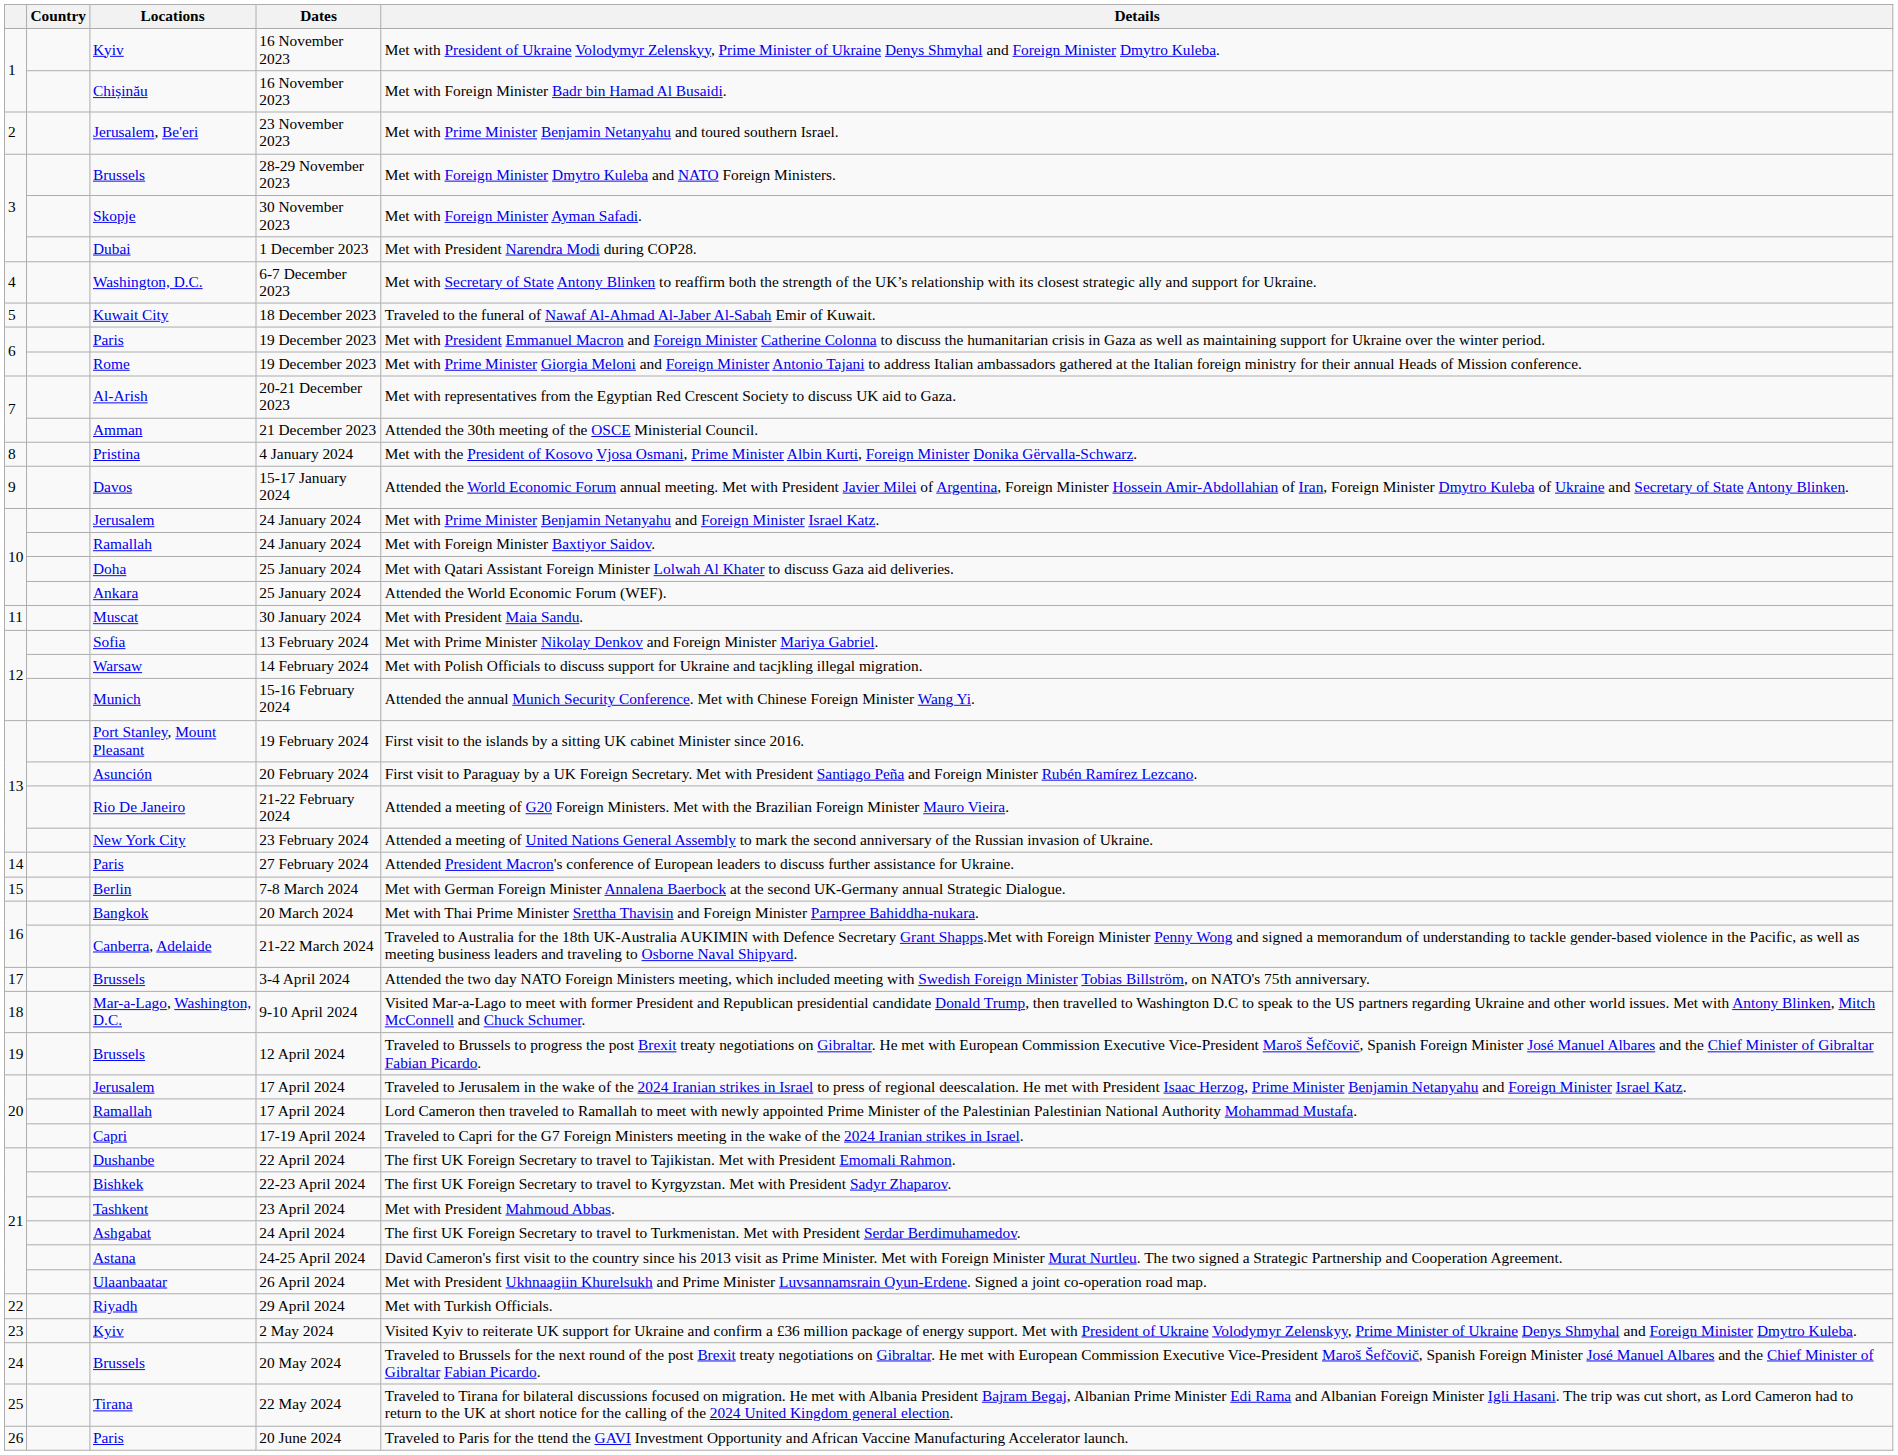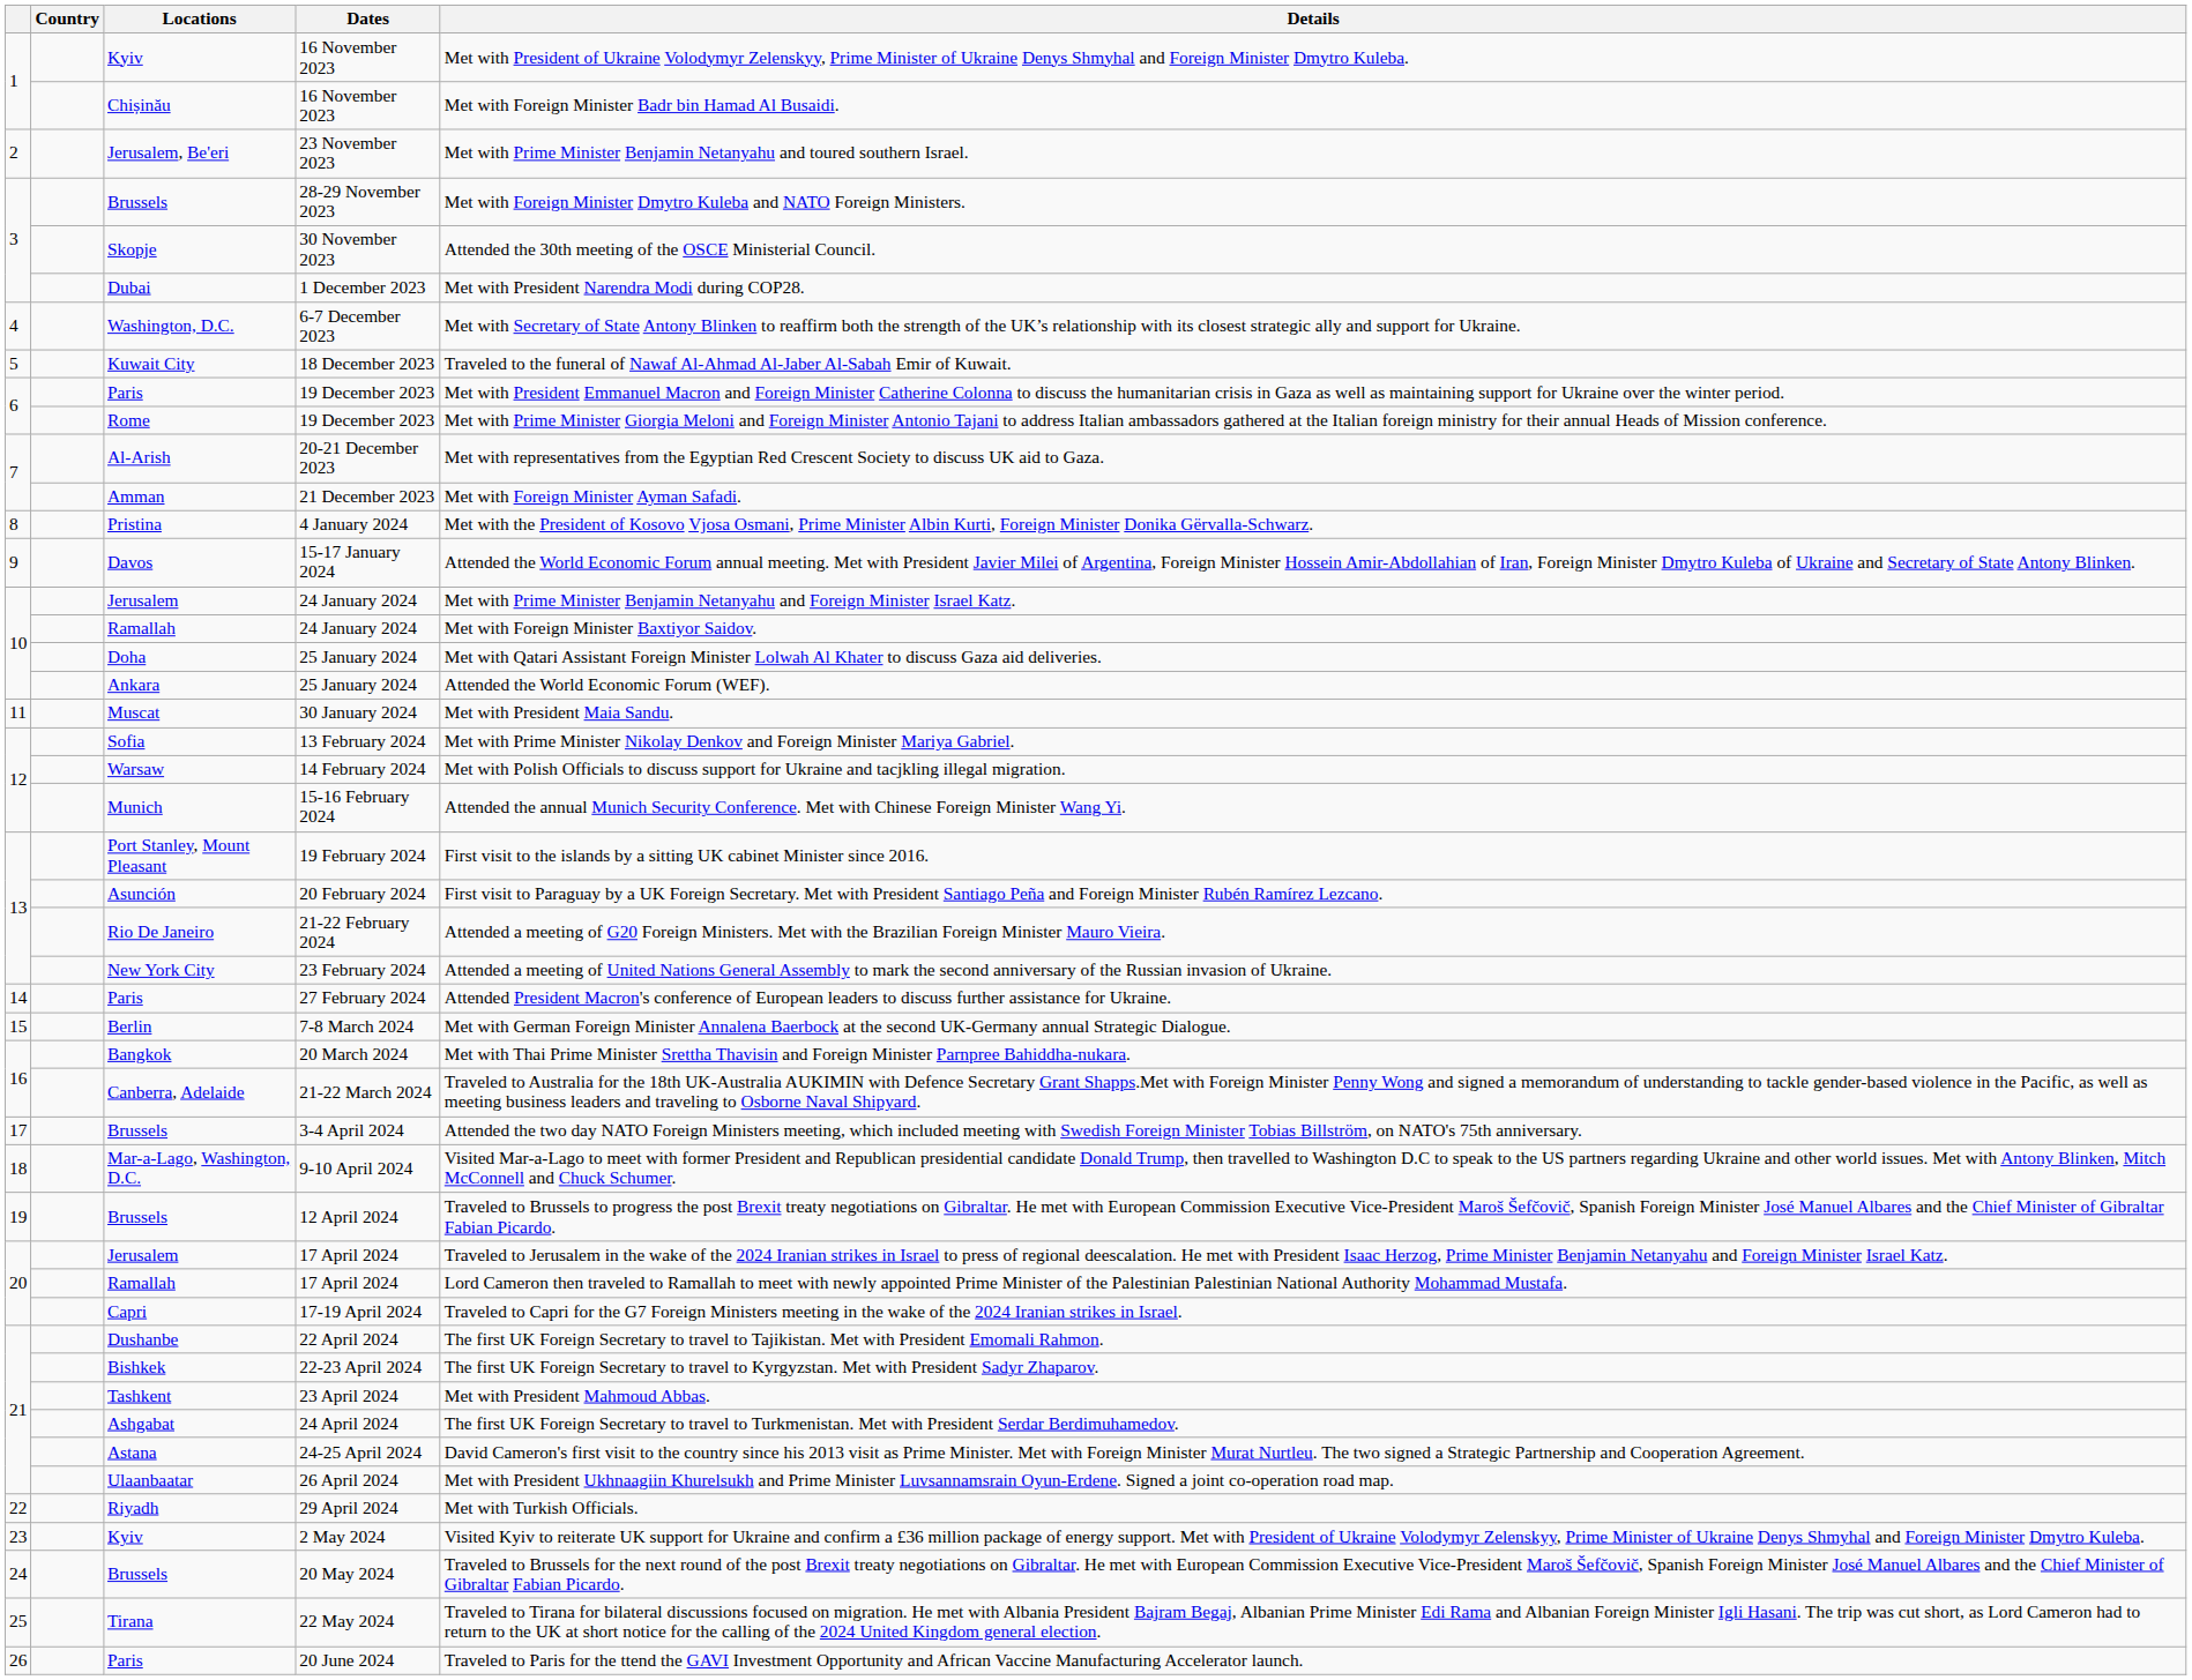30 November 2023 | Details: Met with Foreign Minister Ayman Safadi. -> Attended the 30th meeting of the OSCE Ministerial Council.
21 December 2023 | Details: Attended the 30th meeting of the OSCE Ministerial Council. -> Met with Foreign Minister Ayman Safadi.
